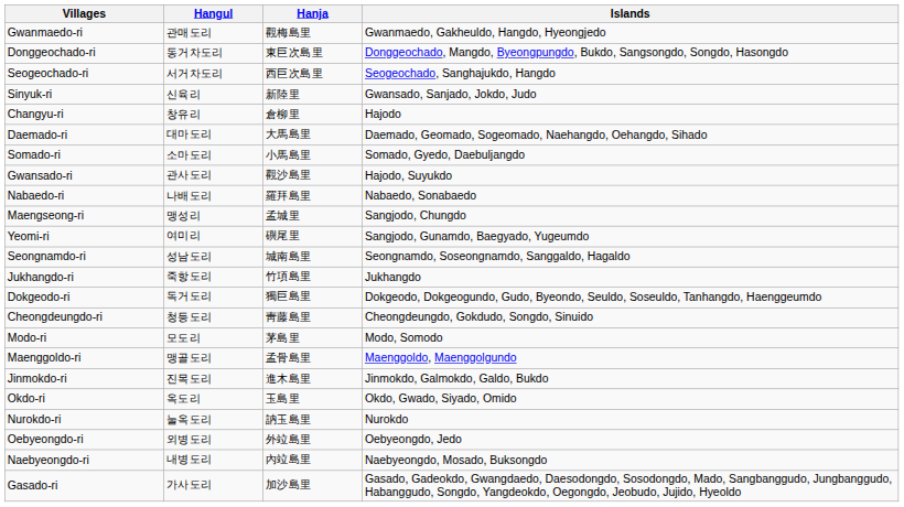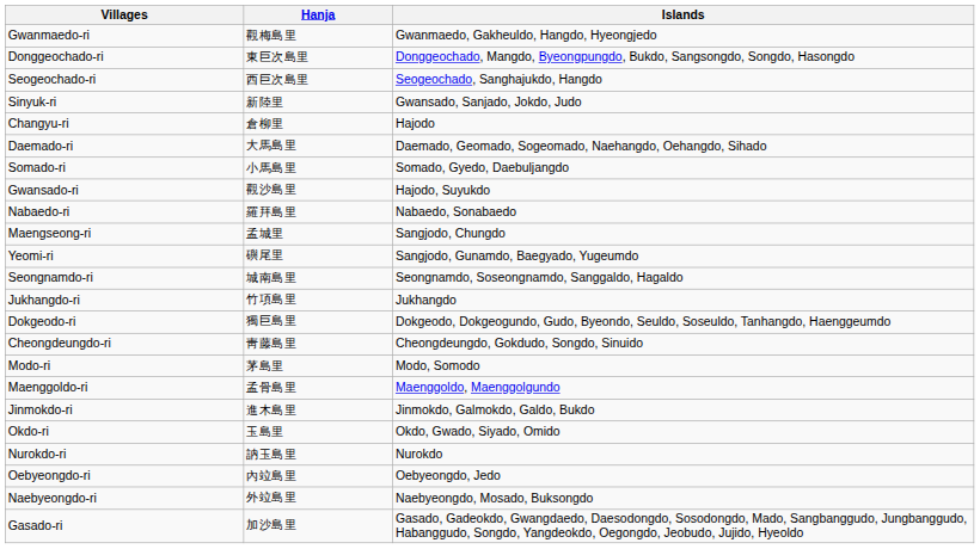- column: Hangul | 관매도리 | 동거차도리 | 서거차도리 | 신육리 | 창유리 | 대마도리 | 소마도리 | 관사도리 | 나배도리 | 맹성리 | 여미리 | 성남도리 | 죽항도리 | 독거도리 | 청등도리 | 모도리 | 맹골도리 | 진목도리 | 옥도리 | 눌옥도리 | 외병도리 | 내병도리 | 가사도리
Oebyeongdo-ri | Hanja: 外竝島里 -> 內竝島里
Naebyeongdo-ri | Hanja: 內竝島里 -> 外竝島里
